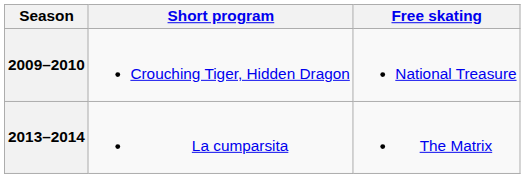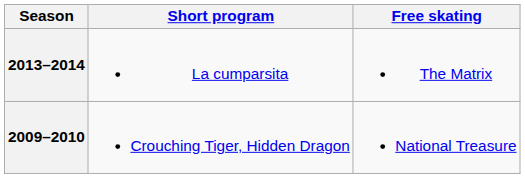rows swapped: 2013–2014 <-> 2009–2010
